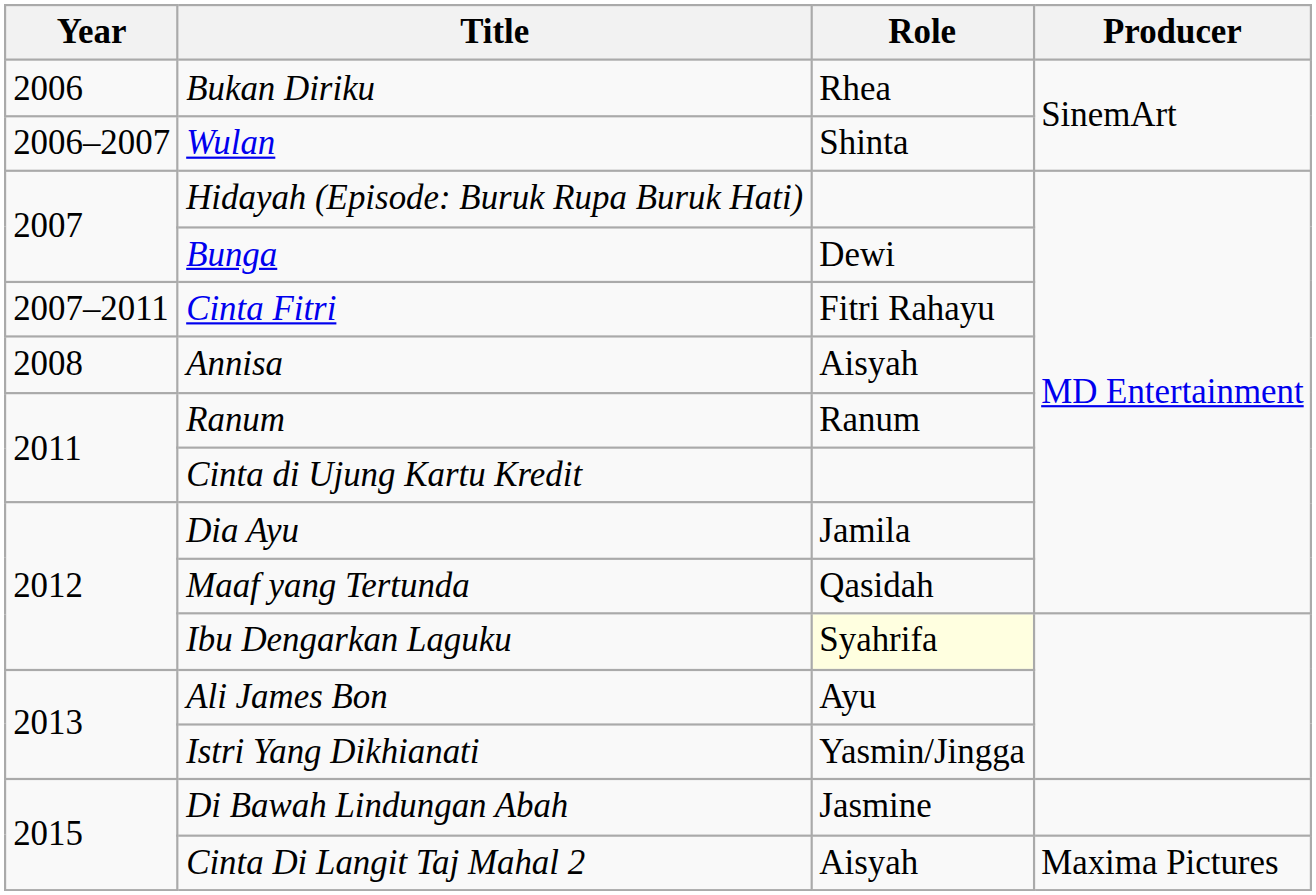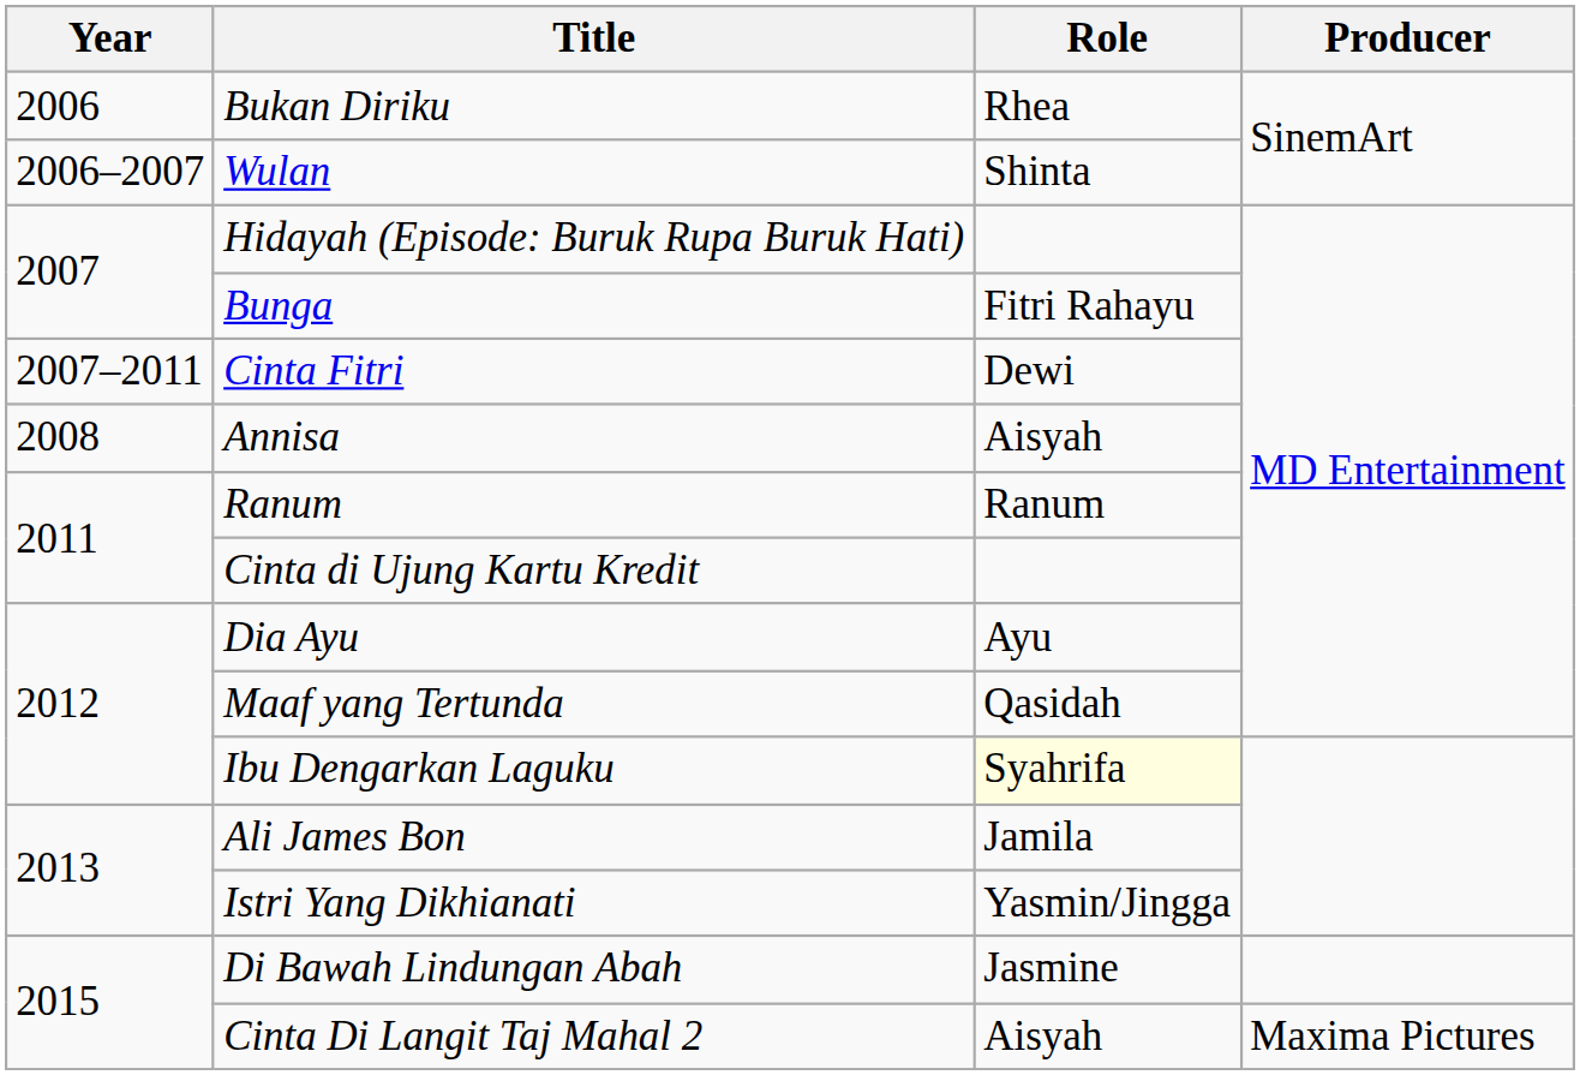Bunga | Role: Dewi -> Fitri Rahayu
Cinta Fitri | Role: Fitri Rahayu -> Dewi
Dia Ayu | Role: Jamila -> Ayu
Ali James Bon | Role: Ayu -> Jamila
